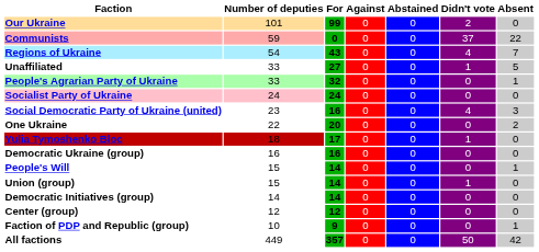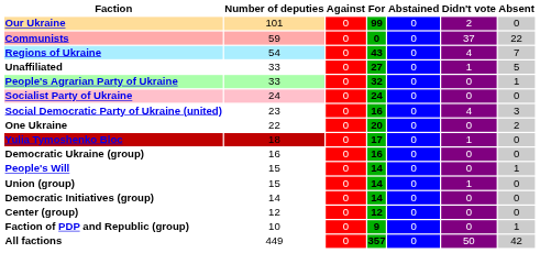columns swapped: For <-> Against
